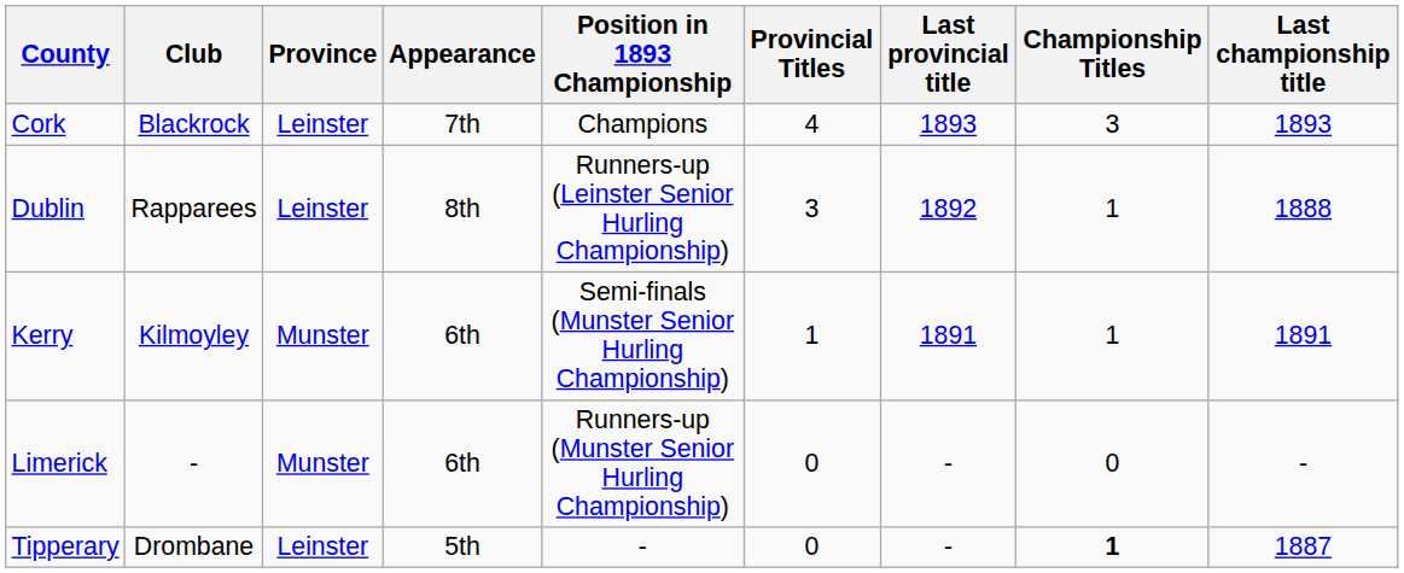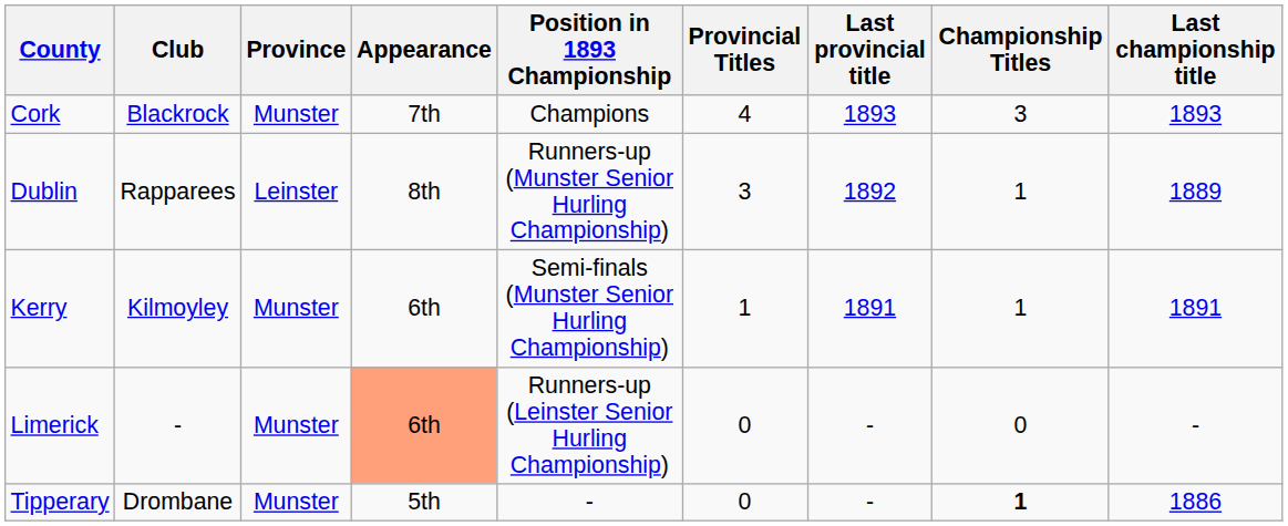Cork | Province: Leinster -> Munster
Dublin | Position in 1893 Championship: Runners-up (Leinster Senior Hurling Championship) -> Runners-up (Munster Senior Hurling Championship)
Dublin | Last championship title: 1888 -> 1889
Limerick | Appearance: no background -> lightsalmon background
Limerick | Position in 1893 Championship: Runners-up (Munster Senior Hurling Championship) -> Runners-up (Leinster Senior Hurling Championship)
Tipperary | Province: Leinster -> Munster
Tipperary | Last championship title: 1887 -> 1886
